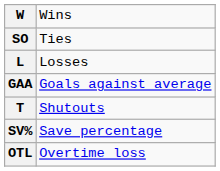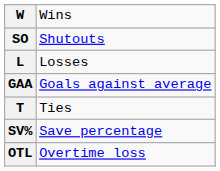SO | column 2: Ties -> Shutouts
T | column 2: Shutouts -> Ties
